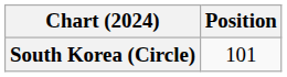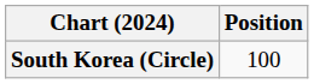South Korea (Circle) | Position: 101 -> 100
